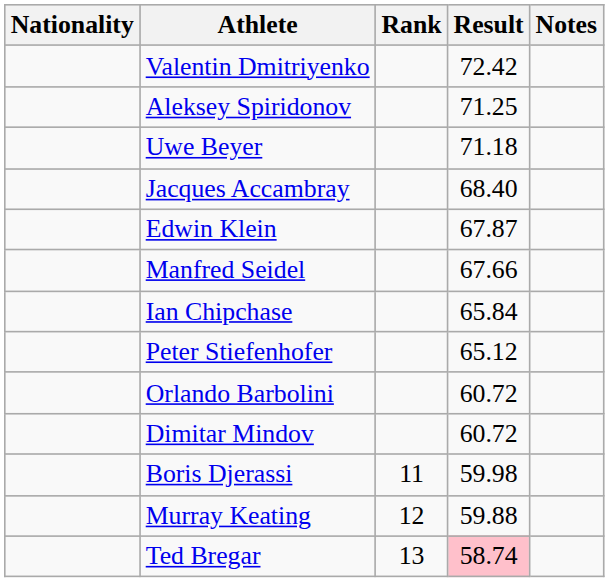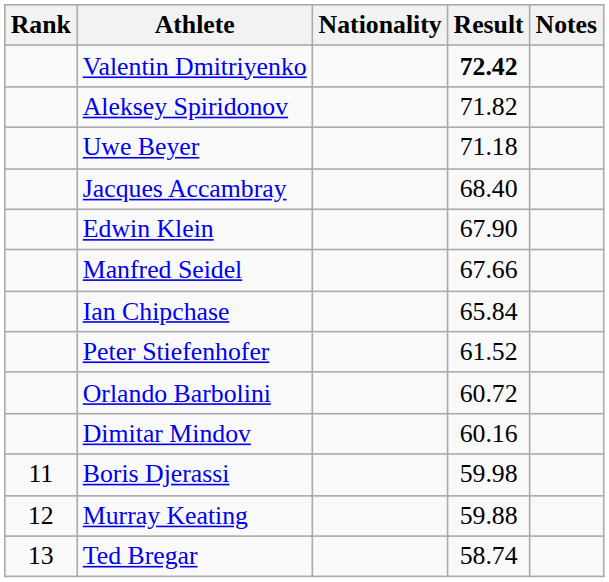columns swapped: Rank <-> Nationality
Valentin Dmitriyenko | Result: normal -> bold
Aleksey Spiridonov | Result: 71.25 -> 71.82
Edwin Klein | Result: 67.87 -> 67.90
Peter Stiefenhofer | Result: 65.12 -> 61.52
Dimitar Mindov | Result: 60.72 -> 60.16
Ted Bregar | Result: pink background -> no background
